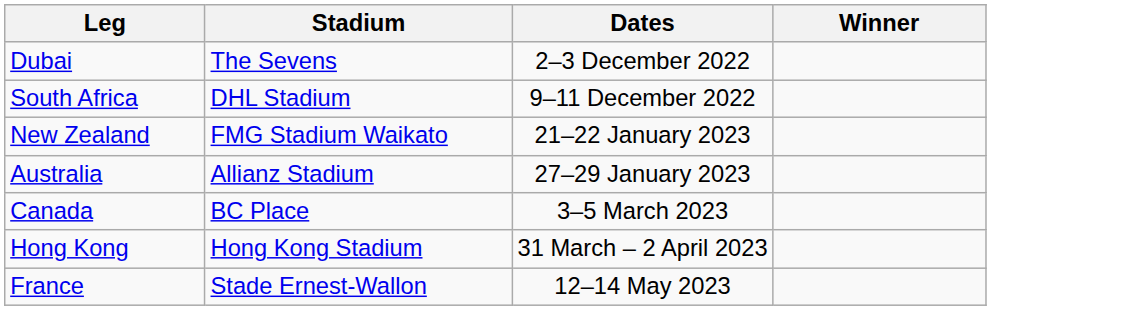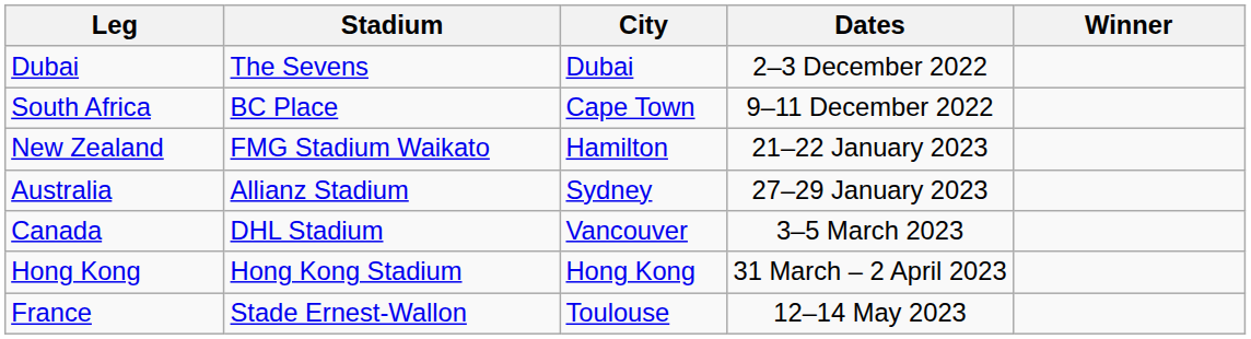+ column: City | Dubai | Cape Town | Hamilton | Sydney | Vancouver | Hong Kong | Toulouse
South Africa | Stadium: DHL Stadium -> BC Place
Canada | Stadium: BC Place -> DHL Stadium
